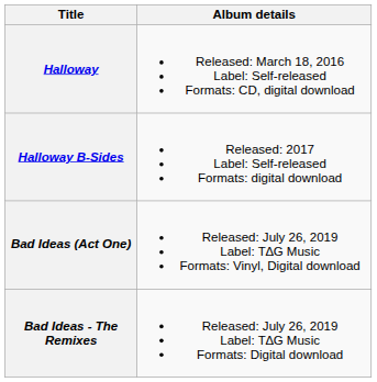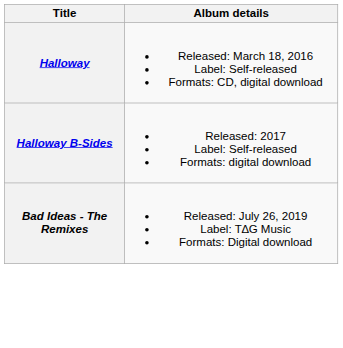- row: Bad Ideas (Act One) | Released: July 26, 2019 Label: T∆G Music Formats: Vinyl, Digital download
